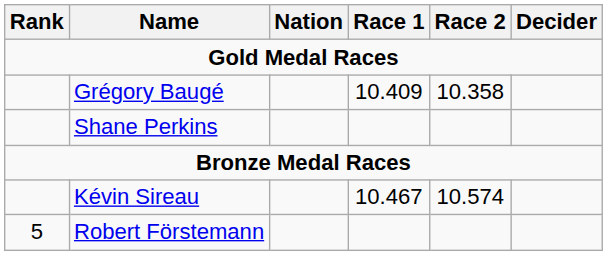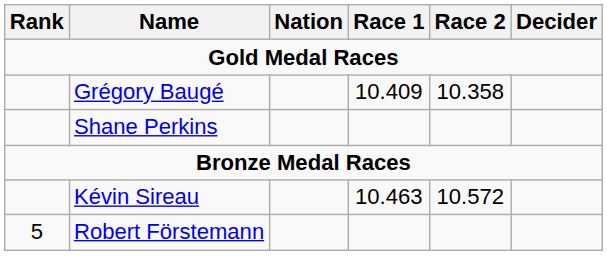Kévin Sireau | Race 1: 10.467 -> 10.463
Kévin Sireau | Race 2: 10.574 -> 10.572
